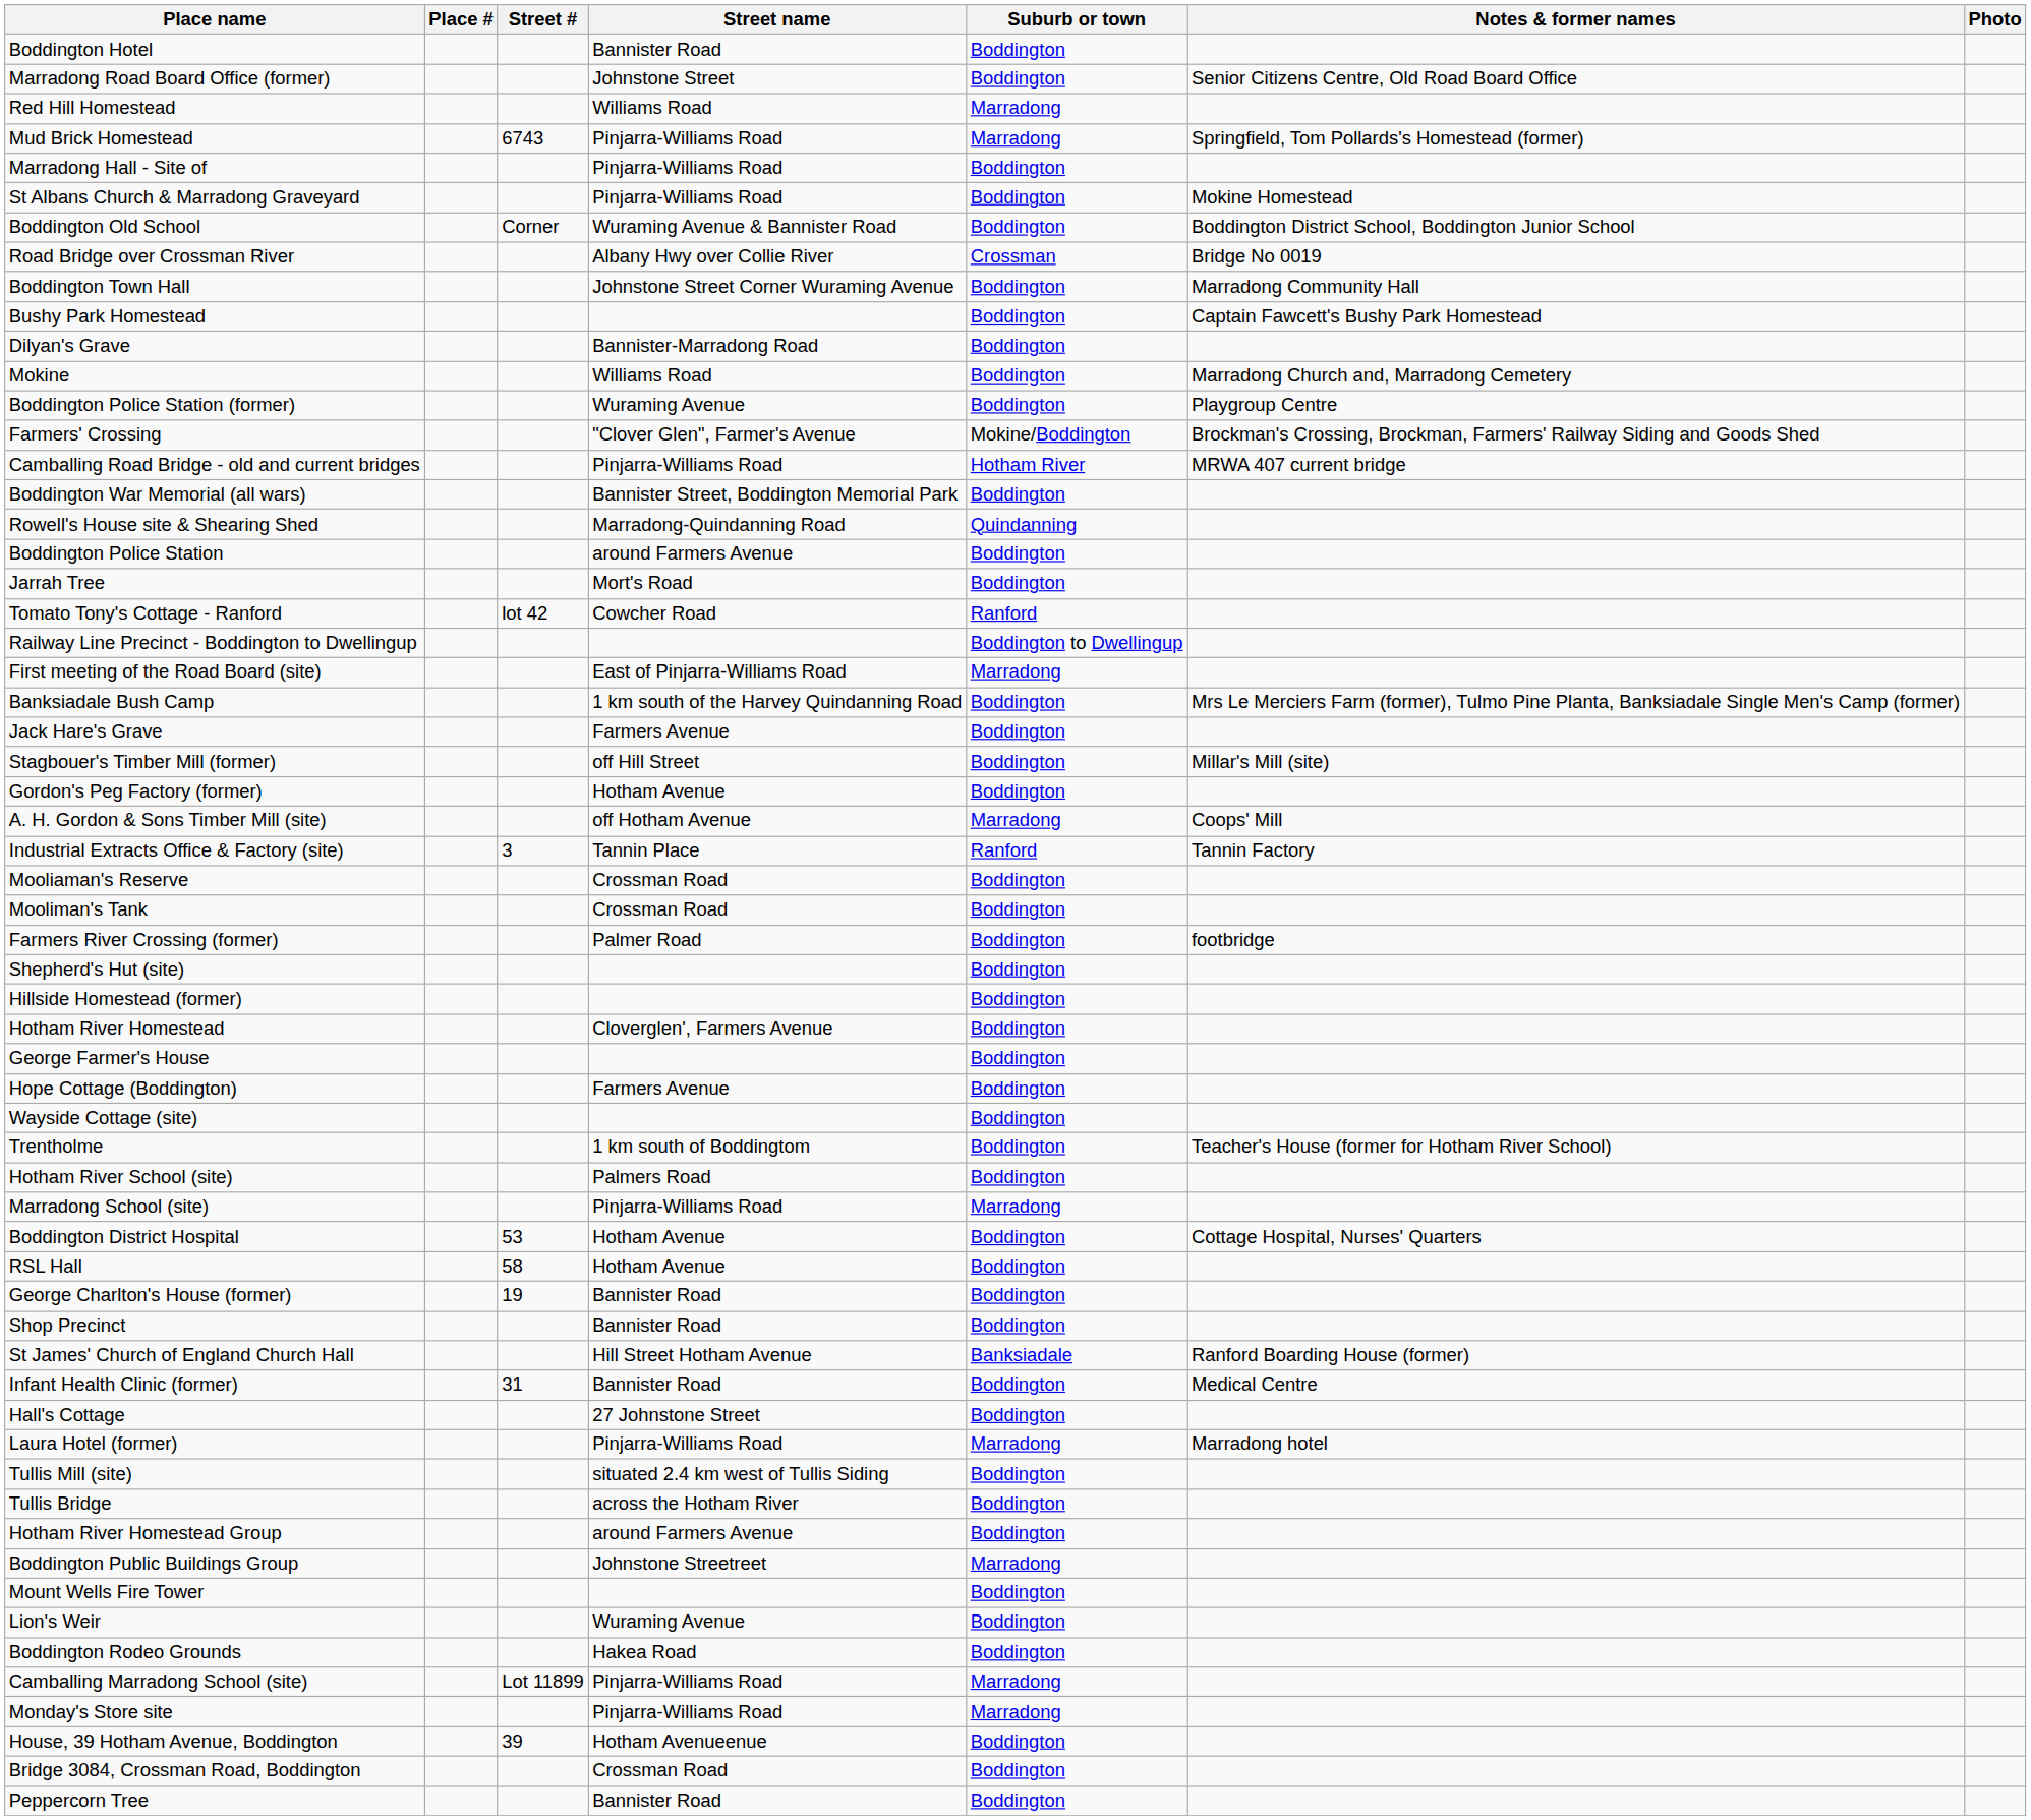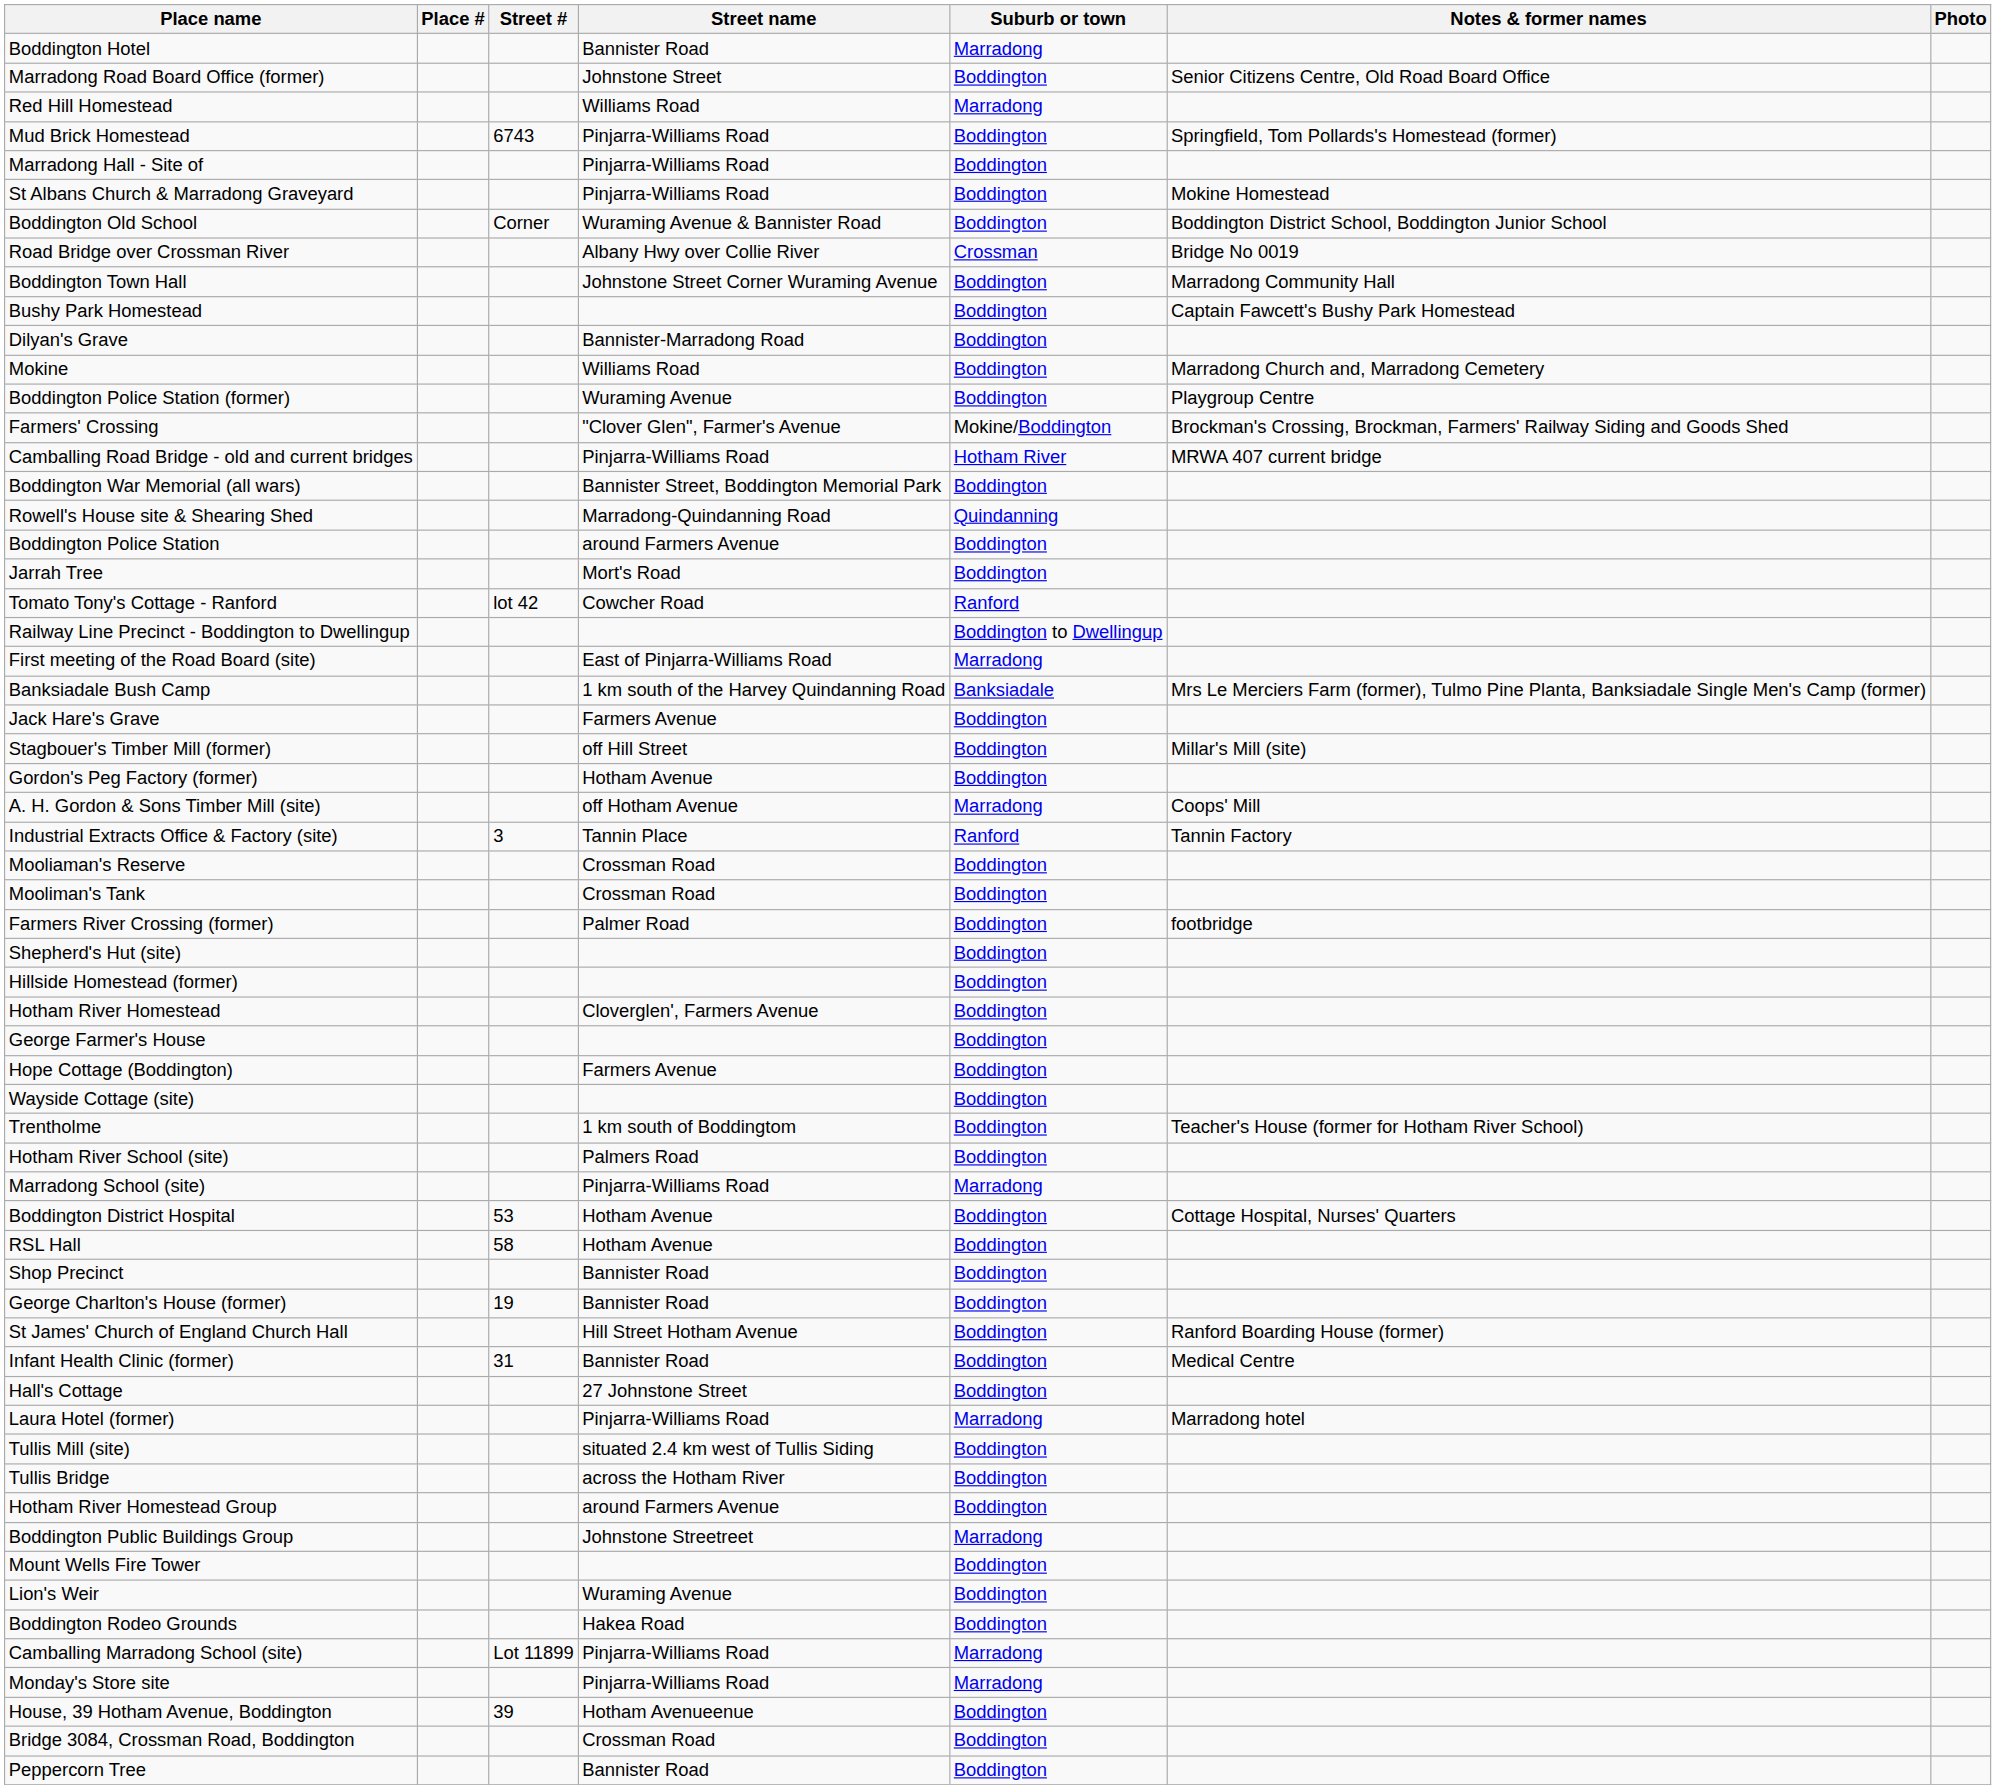Boddington Hotel | Suburb or town: Boddington -> Marradong
Mud Brick Homestead | Suburb or town: Marradong -> Boddington
Banksiadale Bush Camp | Suburb or town: Boddington -> Banksiadale
rows swapped: George Charlton's House (former) <-> Shop Precinct
St James' Church of England Church Hall | Suburb or town: Banksiadale -> Boddington
